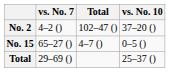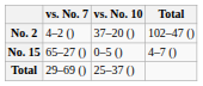columns swapped: vs. No. 10 <-> Total
